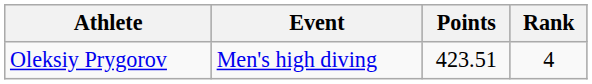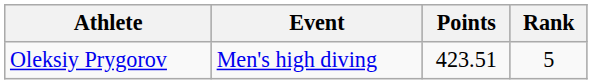Oleksiy Prygorov | Rank: 4 -> 5
